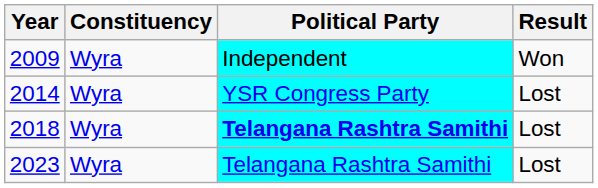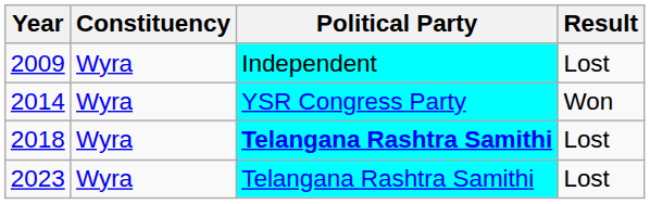2009 | Result: Won -> Lost
2014 | Result: Lost -> Won
